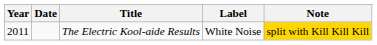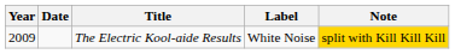The Electric Kool-aide Results | Year: 2011 -> 2009
